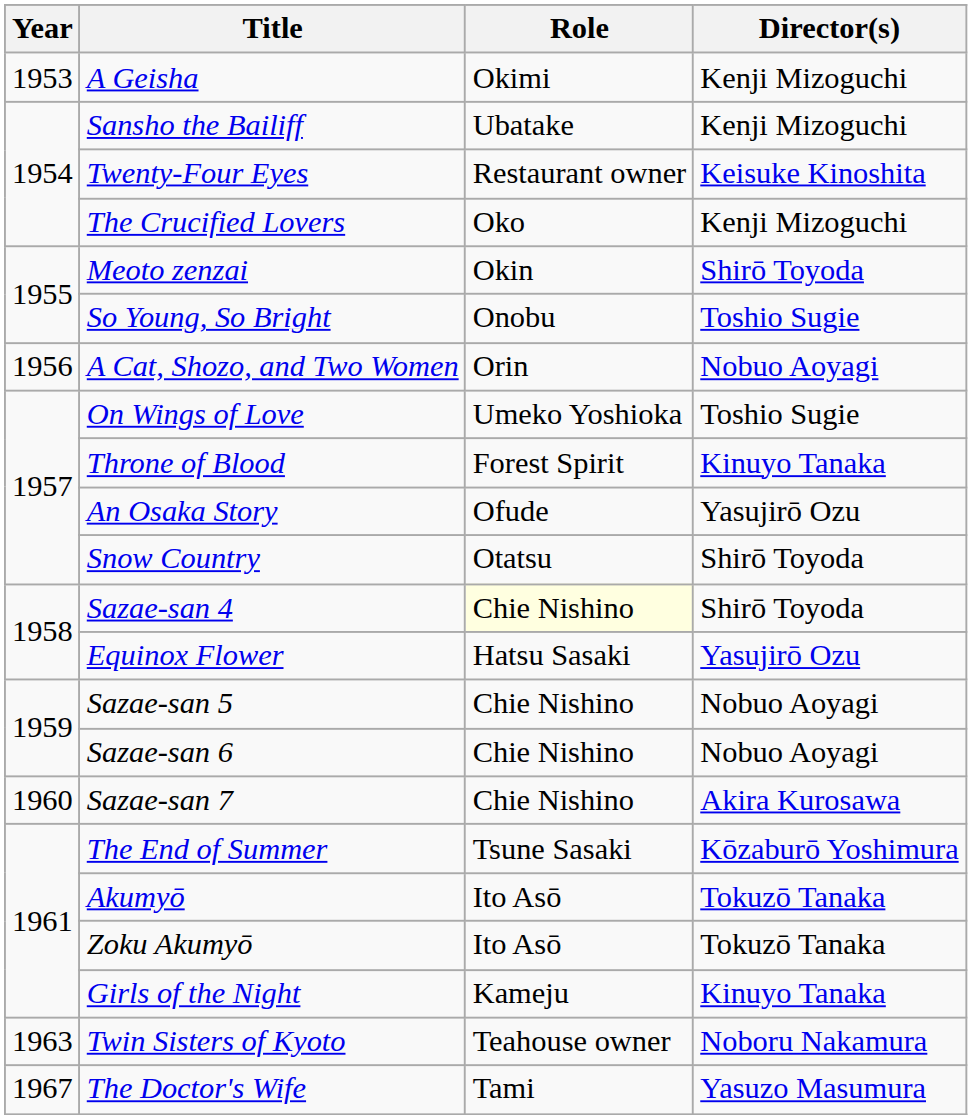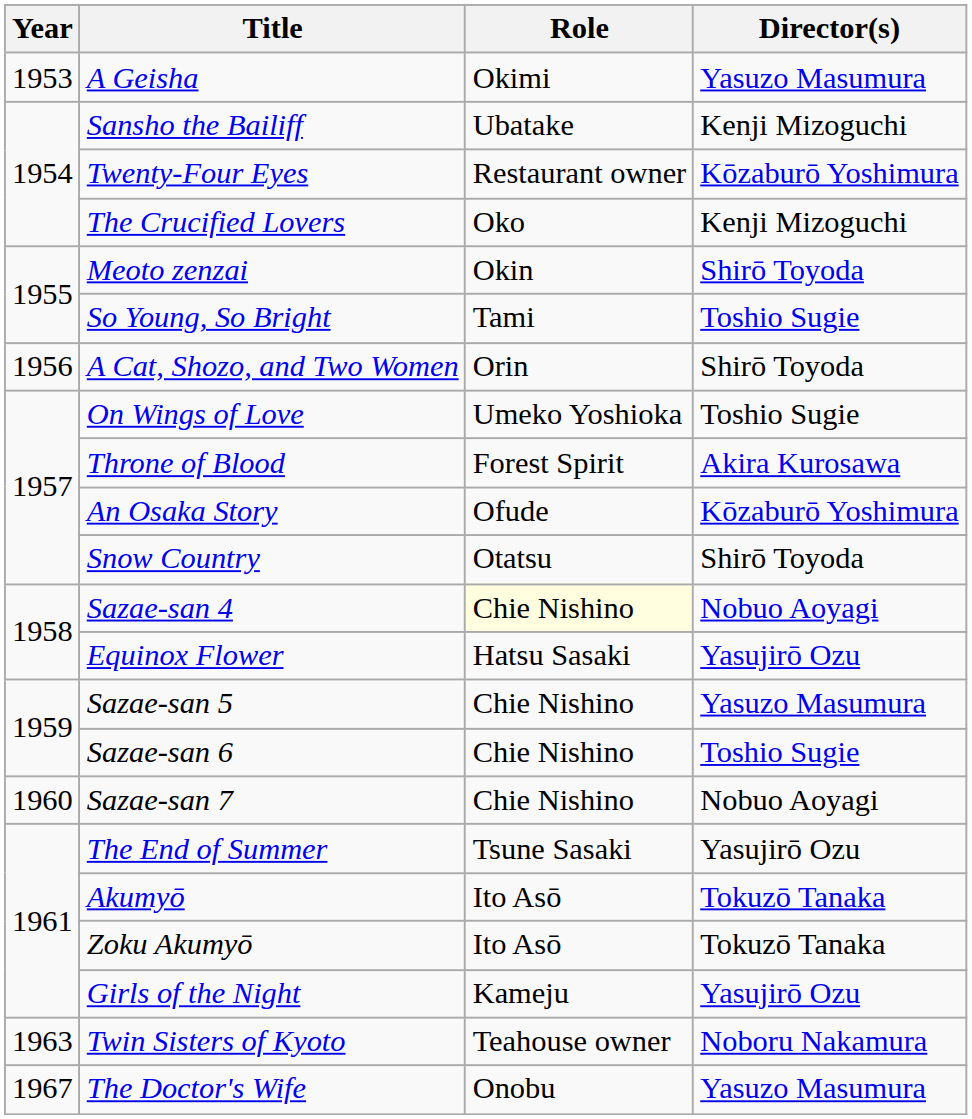A Geisha | Director(s): Kenji Mizoguchi -> Yasuzo Masumura
Twenty-Four Eyes | Director(s): Keisuke Kinoshita -> Kōzaburō Yoshimura
So Young, So Bright | Role: Onobu -> Tami
A Cat, Shozo, and Two Women | Director(s): Nobuo Aoyagi -> Shirō Toyoda
Throne of Blood | Director(s): Kinuyo Tanaka -> Akira Kurosawa
An Osaka Story | Director(s): Yasujirō Ozu -> Kōzaburō Yoshimura
Sazae-san 4 | Director(s): Shirō Toyoda -> Nobuo Aoyagi
Sazae-san 5 | Director(s): Nobuo Aoyagi -> Yasuzo Masumura
Sazae-san 6 | Director(s): Nobuo Aoyagi -> Toshio Sugie
Sazae-san 7 | Director(s): Akira Kurosawa -> Nobuo Aoyagi
The End of Summer | Director(s): Kōzaburō Yoshimura -> Yasujirō Ozu
Girls of the Night | Director(s): Kinuyo Tanaka -> Yasujirō Ozu
The Doctor's Wife | Role: Tami -> Onobu
